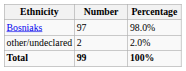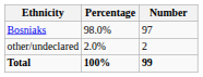columns swapped: Number <-> Percentage
